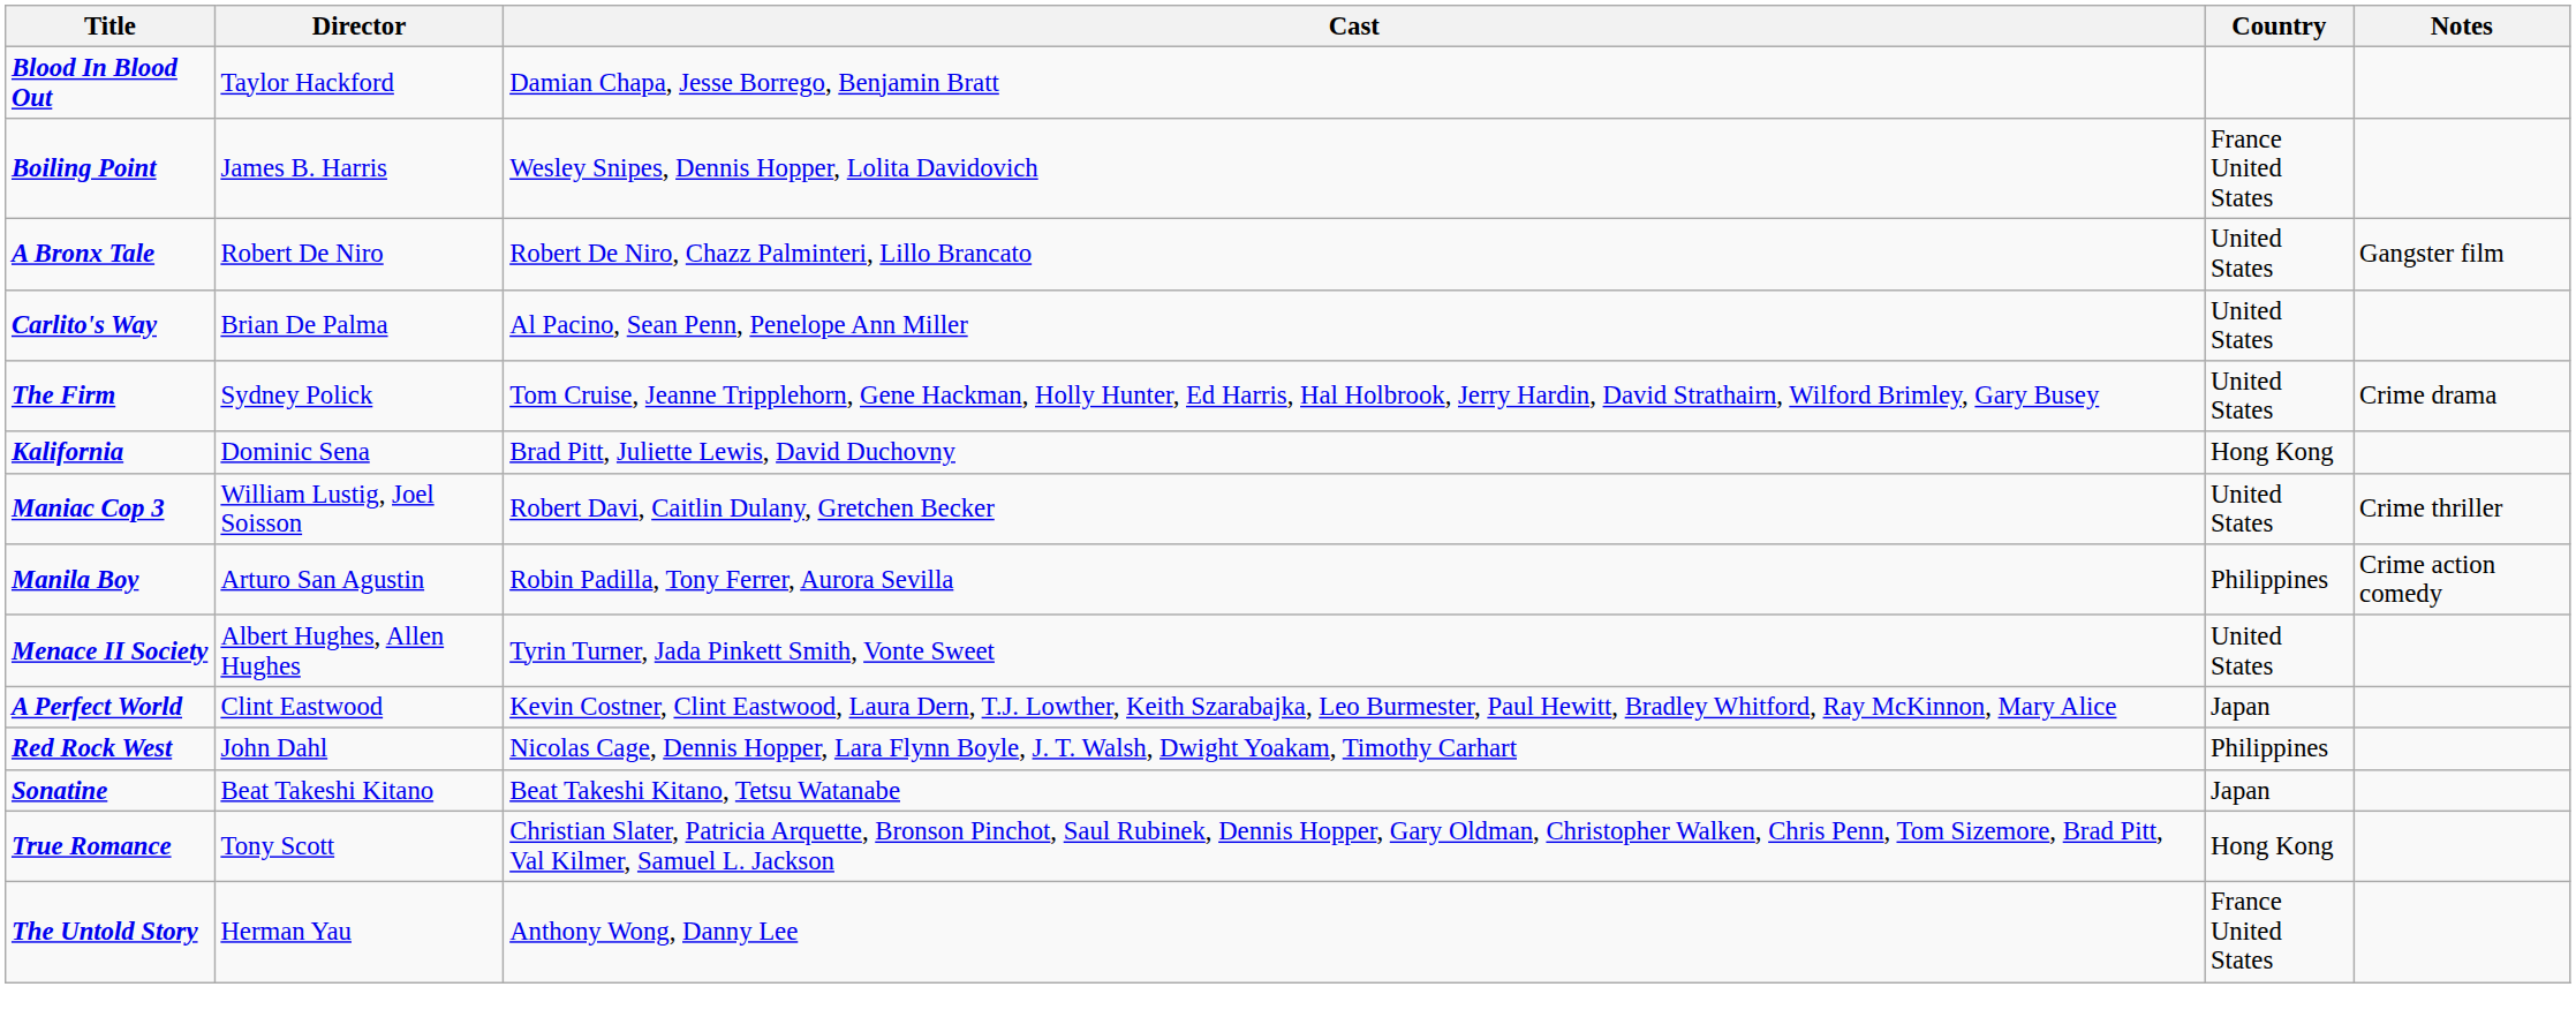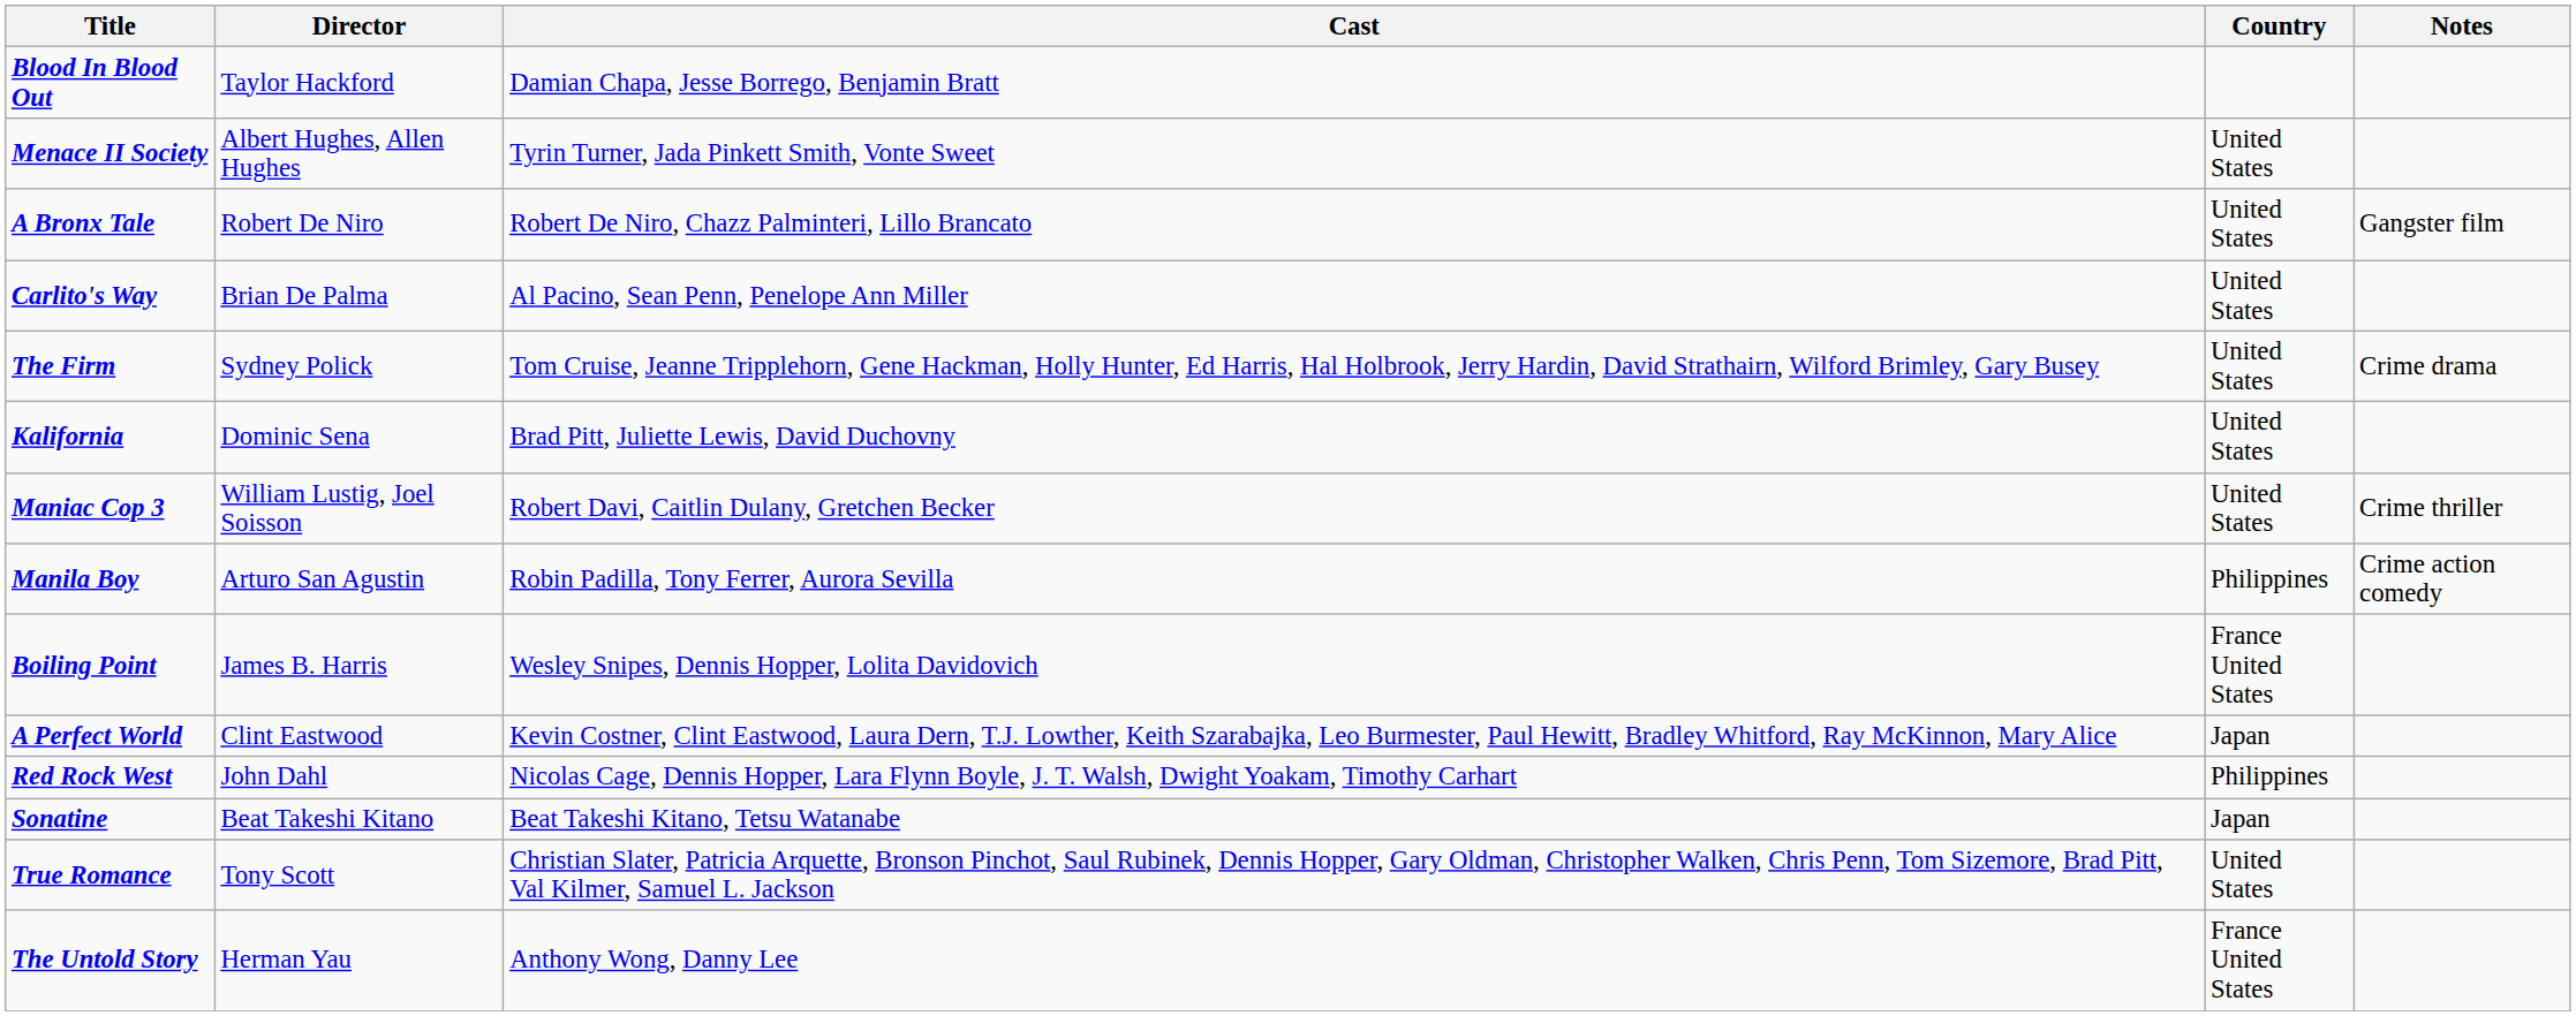rows swapped: Boiling Point <-> Menace II Society
Kalifornia | Country: Hong Kong -> United States
True Romance | Country: Hong Kong -> United States
